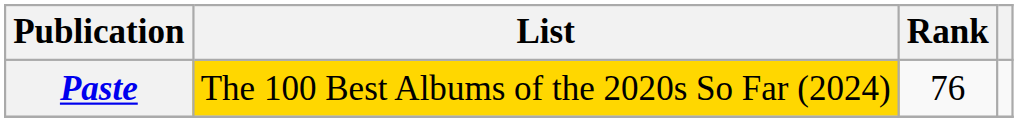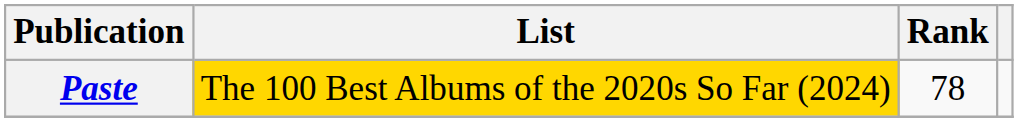Paste | Rank: 76 -> 78
